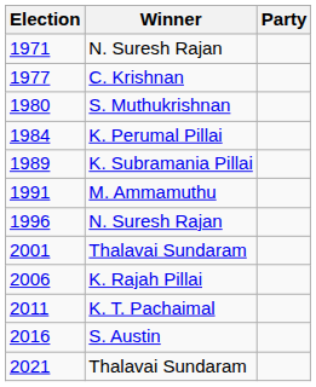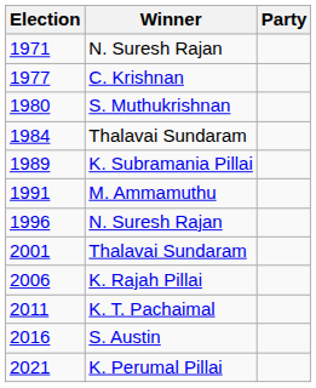1984 | Winner: K. Perumal Pillai -> Thalavai Sundaram
2021 | Winner: Thalavai Sundaram -> K. Perumal Pillai
